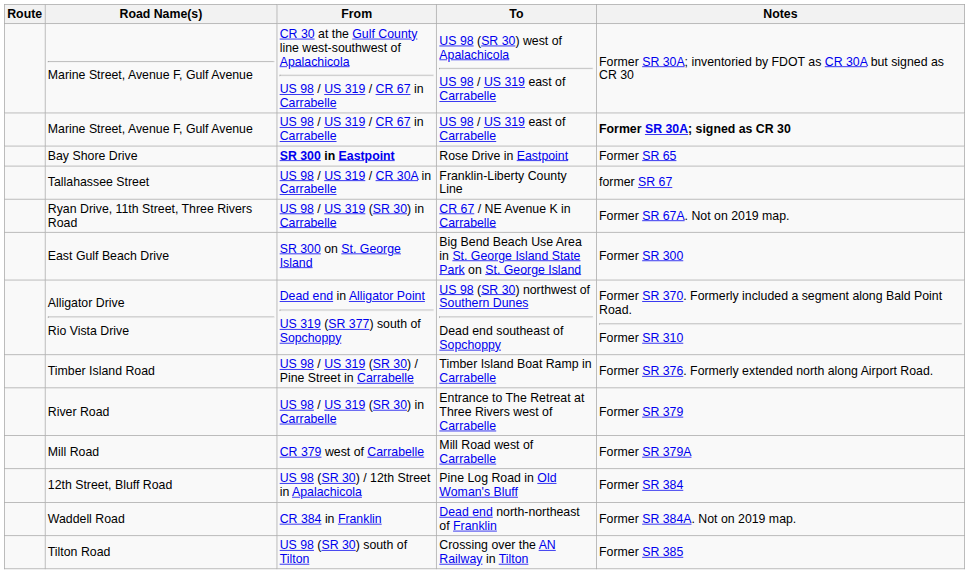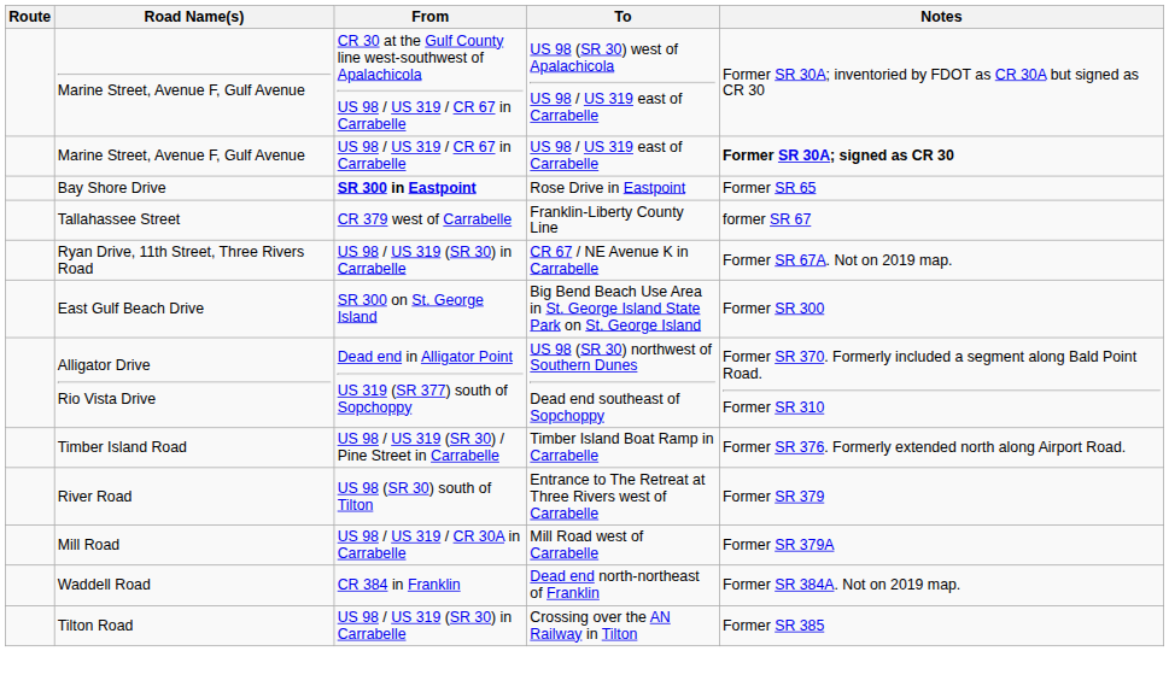Franklin-Liberty County Line | From: US 98 / US 319 / CR 30A in Carrabelle -> CR 379 west of Carrabelle
Entrance to The Retreat at Three Rivers west of Carrabelle | From: US 98 / US 319 (SR 30) in Carrabelle -> US 98 (SR 30) south of Tilton
Mill Road west of Carrabelle | From: CR 379 west of Carrabelle -> US 98 / US 319 / CR 30A in Carrabelle
- row: 12th Street, Bluff Road | US 98 (SR 30) / 12th Street in Apalachicola | Pine Log Road in Old Woman's Bluff | Former SR 384
Crossing over the AN Railway in Tilton | From: US 98 (SR 30) south of Tilton -> US 98 / US 319 (SR 30) in Carrabelle
